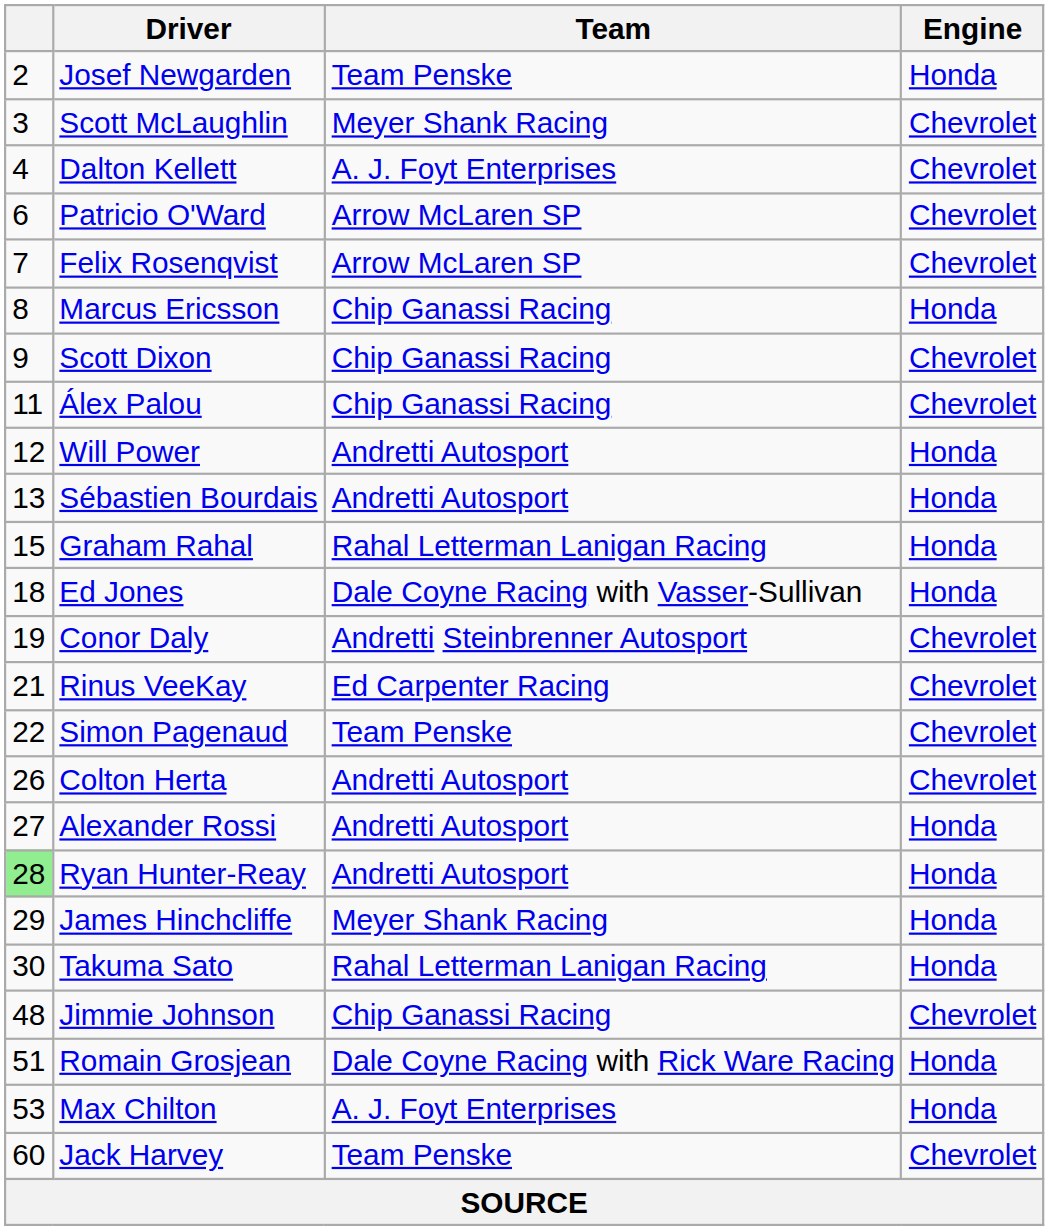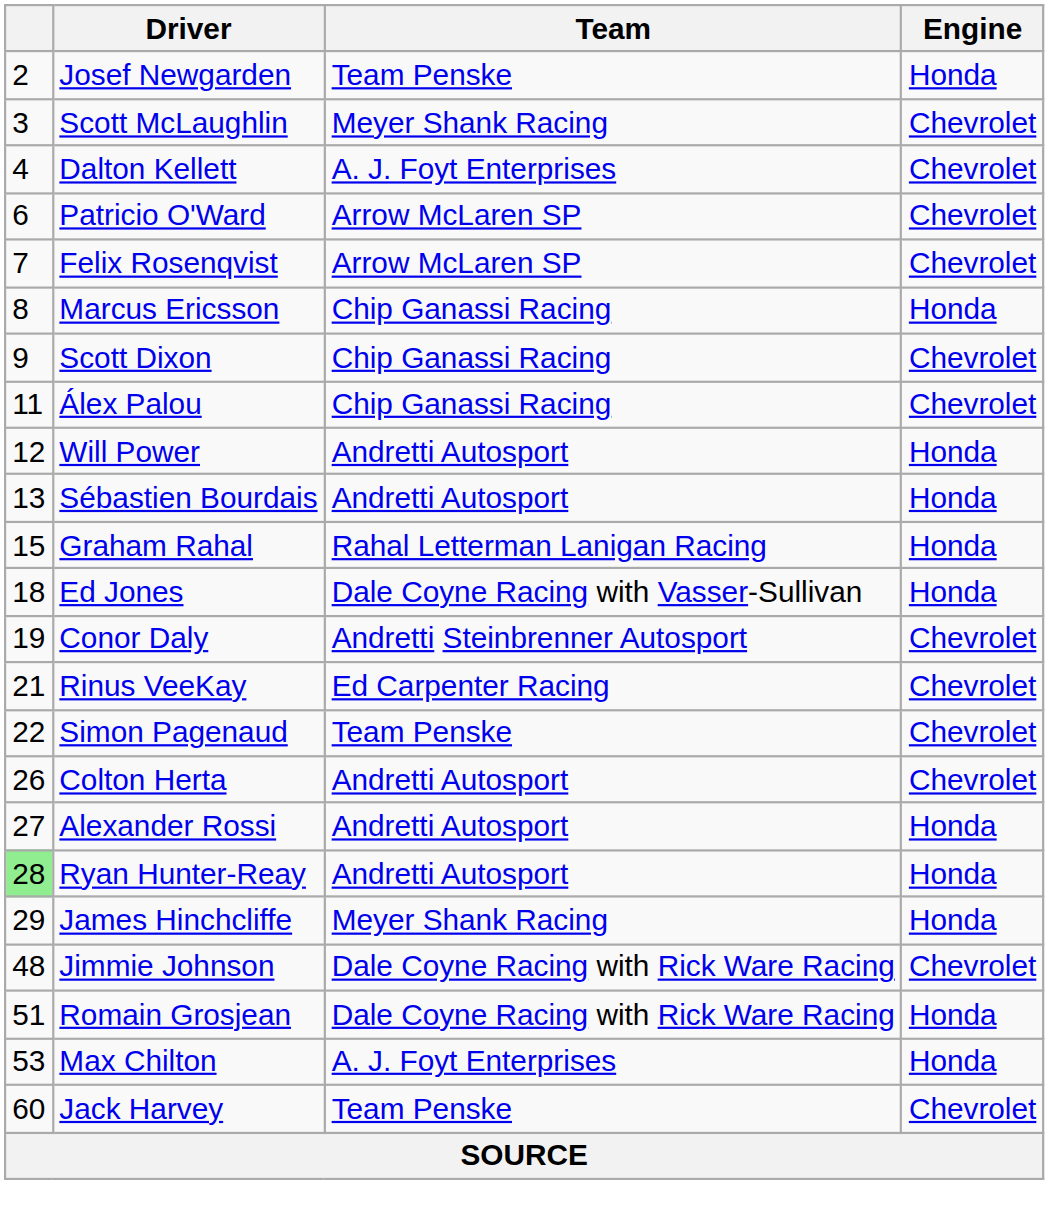- row: 30 | Takuma Sato | Rahal Letterman Lanigan Racing | Honda
Jimmie Johnson | Team: Chip Ganassi Racing -> Dale Coyne Racing with Rick Ware Racing
